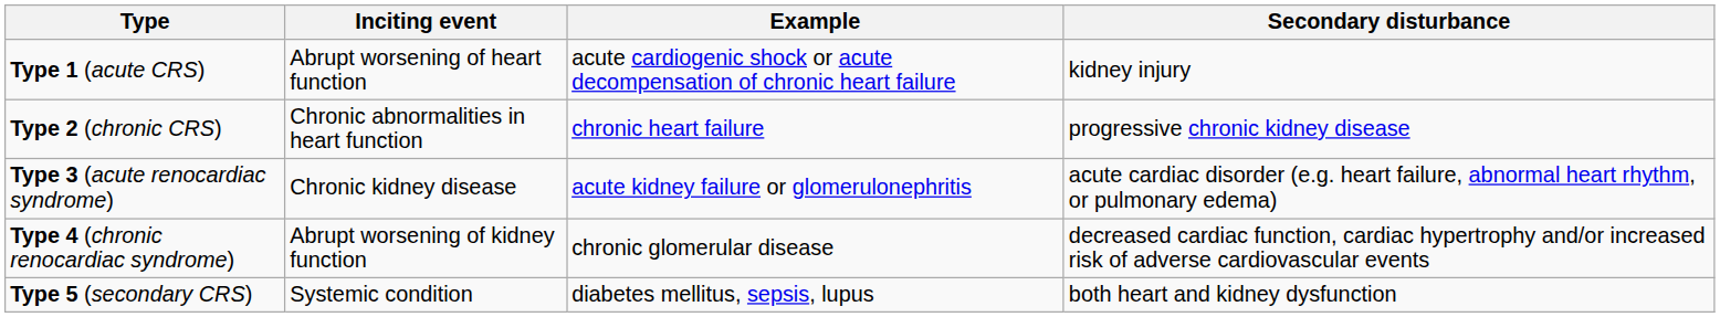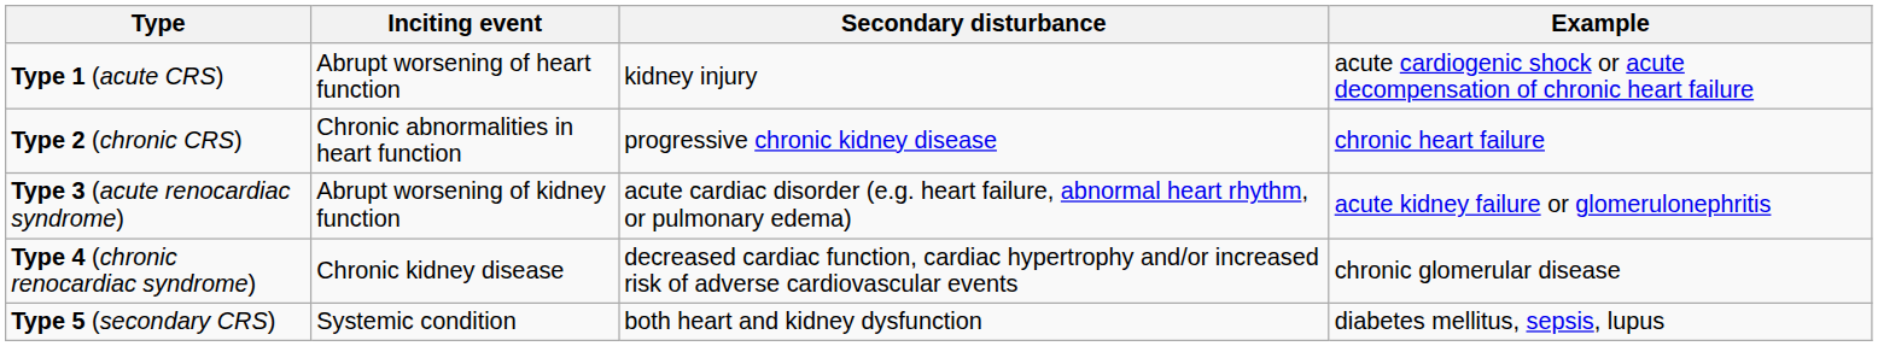columns swapped: Secondary disturbance <-> Example
Type 3 (acute renocardiac syndrome) | Inciting event: Chronic kidney disease -> Abrupt worsening of kidney function
Type 4 (chronic renocardiac syndrome) | Inciting event: Abrupt worsening of kidney function -> Chronic kidney disease
